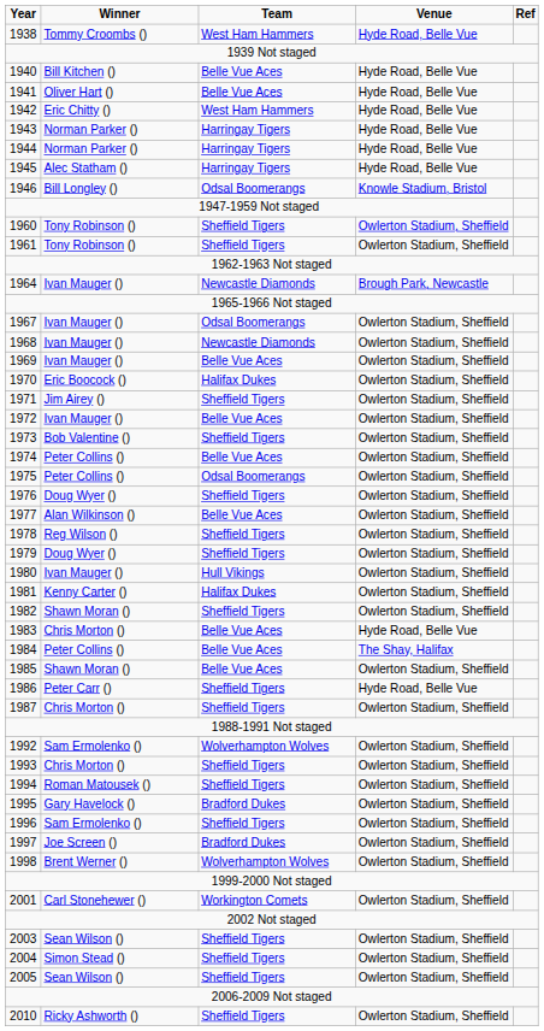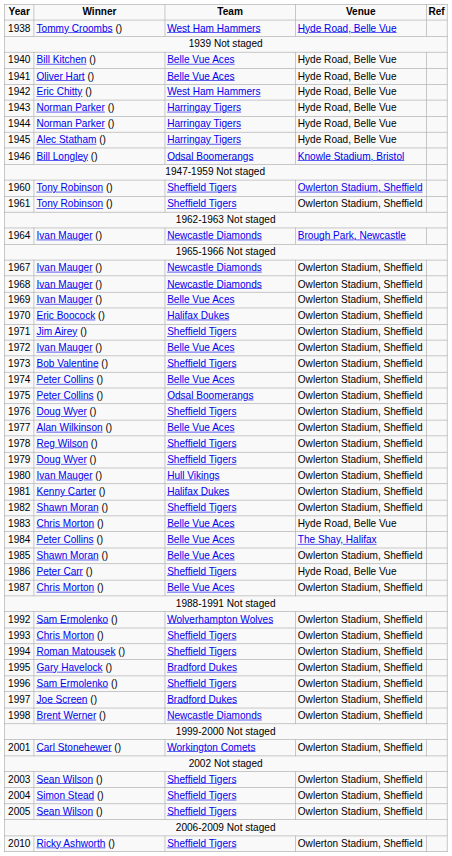1967 | Team: Odsal Boomerangs -> Newcastle Diamonds
1987 | Team: Sheffield Tigers -> Belle Vue Aces
1998 | Team: Wolverhampton Wolves -> Newcastle Diamonds
